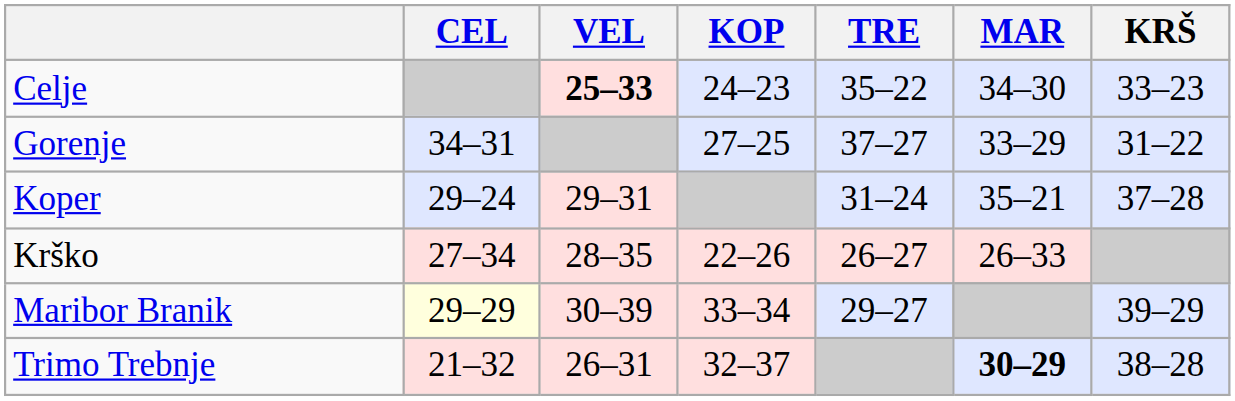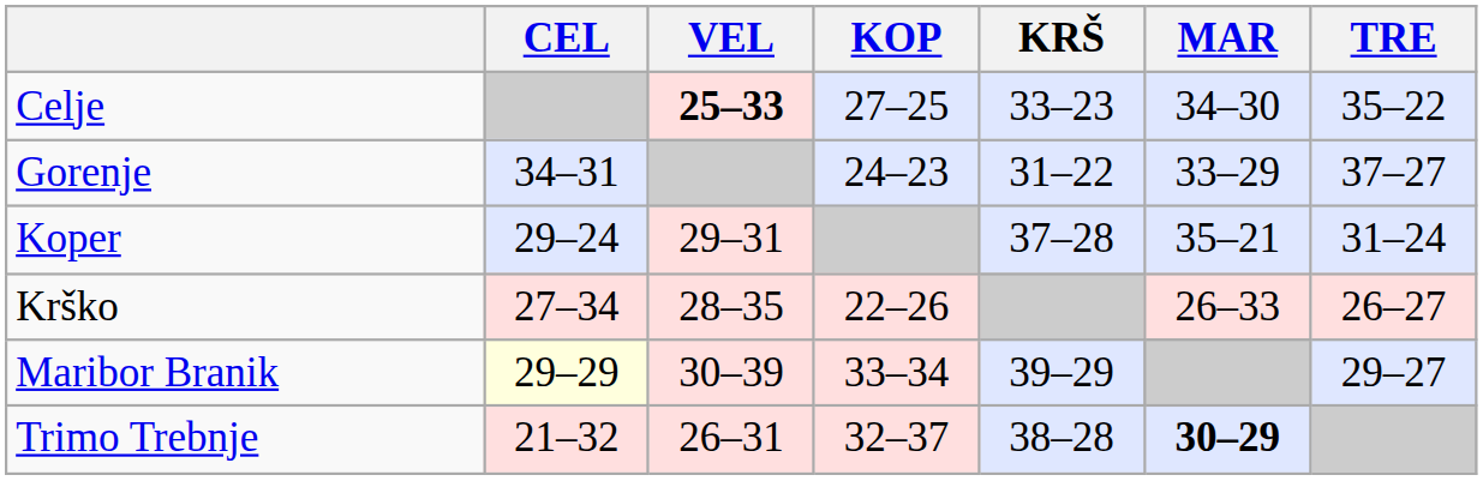columns swapped: KRŠ <-> TRE
Celje | KOP: 24–23 -> 27–25
Gorenje | KOP: 27–25 -> 24–23
